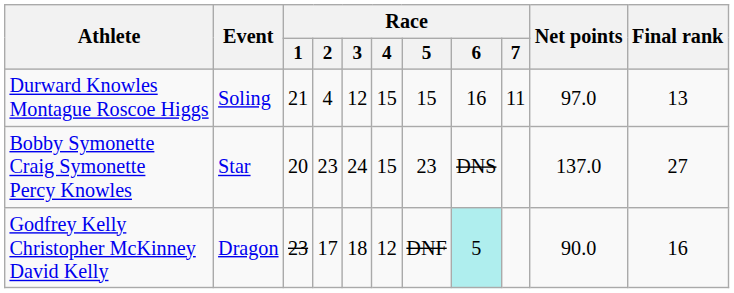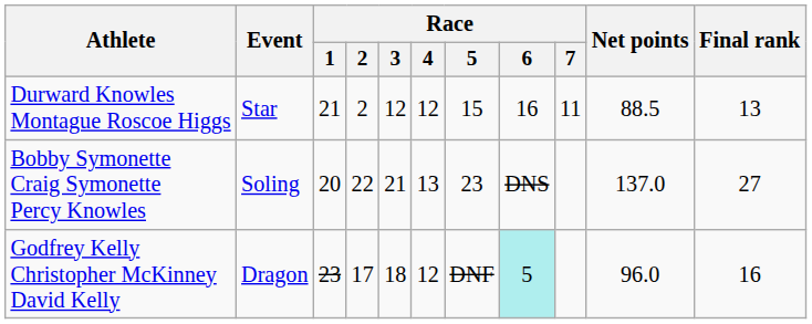Durward Knowles Montague Roscoe Higgs | Event: Soling -> Star
Durward Knowles Montague Roscoe Higgs | Race / 2: 4 -> 2
Durward Knowles Montague Roscoe Higgs | Race / 4: 15 -> 12
Durward Knowles Montague Roscoe Higgs | Net points: 97.0 -> 88.5
Bobby Symonette Craig Symonette Percy Knowles | Event: Star -> Soling
Bobby Symonette Craig Symonette Percy Knowles | Race / 2: 23 -> 22
Bobby Symonette Craig Symonette Percy Knowles | Race / 3: 24 -> 21
Bobby Symonette Craig Symonette Percy Knowles | Race / 4: 15 -> 13
Godfrey Kelly Christopher McKinney David Kelly | Net points: 90.0 -> 96.0
